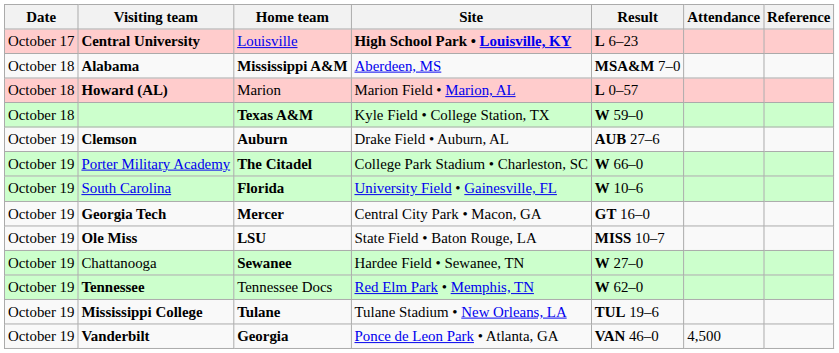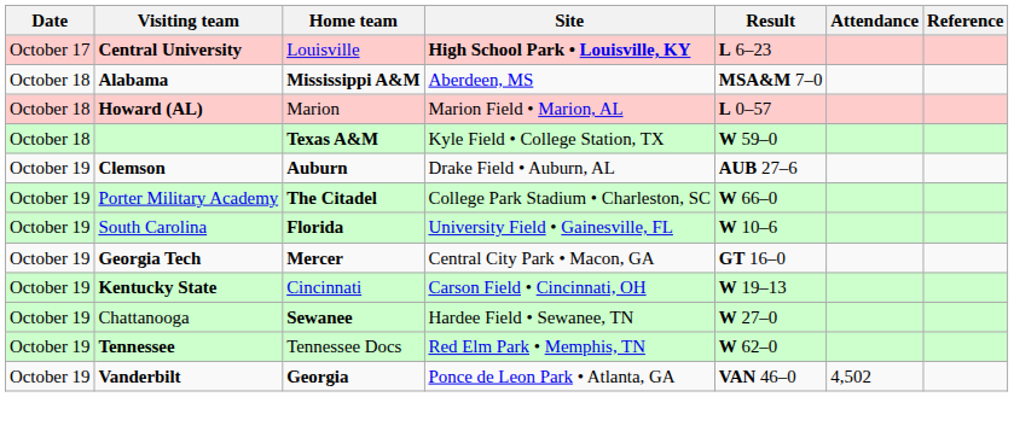+ row: October 19 | Kentucky State | Cincinnati | Carson Field • Cincinnati, OH | W 19–13
- row: October 19 | Ole Miss | LSU | State Field • Baton Rouge, LA | MISS 10–7
- row: October 19 | Mississippi College | Tulane | Tulane Stadium • New Orleans, LA | TUL 19–6
Vanderbilt | Attendance: 4,500 -> 4,502
